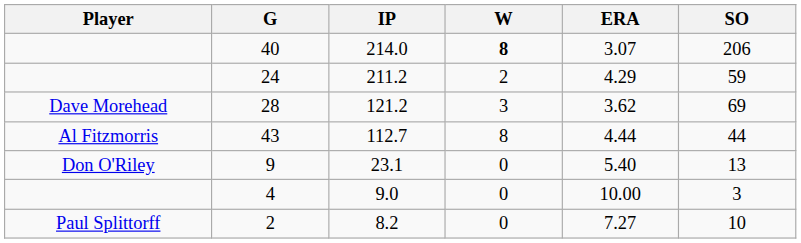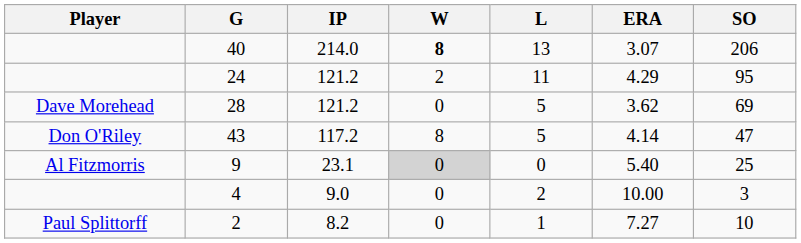+ column: L | 13 | 11 | 5 | 5 | 0 | 2 | 1
24 | IP: 211.2 -> 121.2
24 | SO: 59 -> 95
28 | W: 3 -> 0
43 | Player: Al Fitzmorris -> Don O'Riley
43 | IP: 112.7 -> 117.2
43 | ERA: 4.44 -> 4.14
43 | SO: 44 -> 47
9 | Player: Don O'Riley -> Al Fitzmorris
9 | W: no background -> lightgrey background
9 | SO: 13 -> 25
